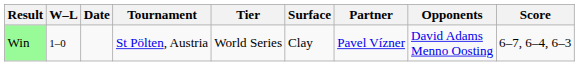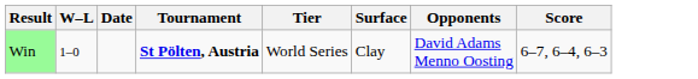- column: Partner | Pavel Vízner
Win | Tournament: normal -> bold
